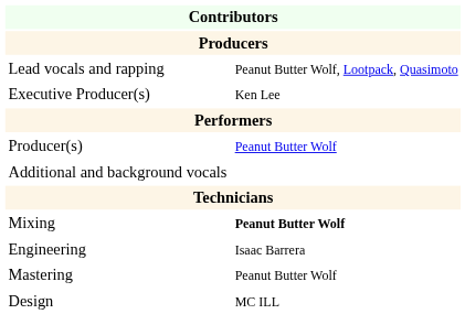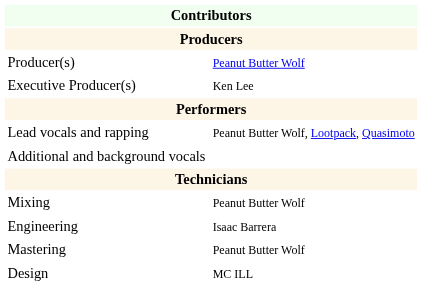rows swapped: Producer(s) <-> Lead vocals and rapping
Mixing | column 2: bold -> normal
